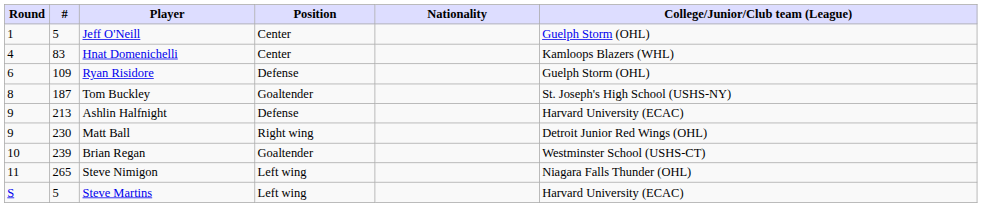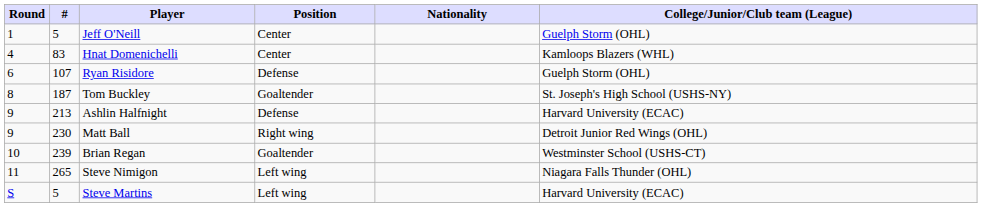Ryan Risidore | #: 109 -> 107
